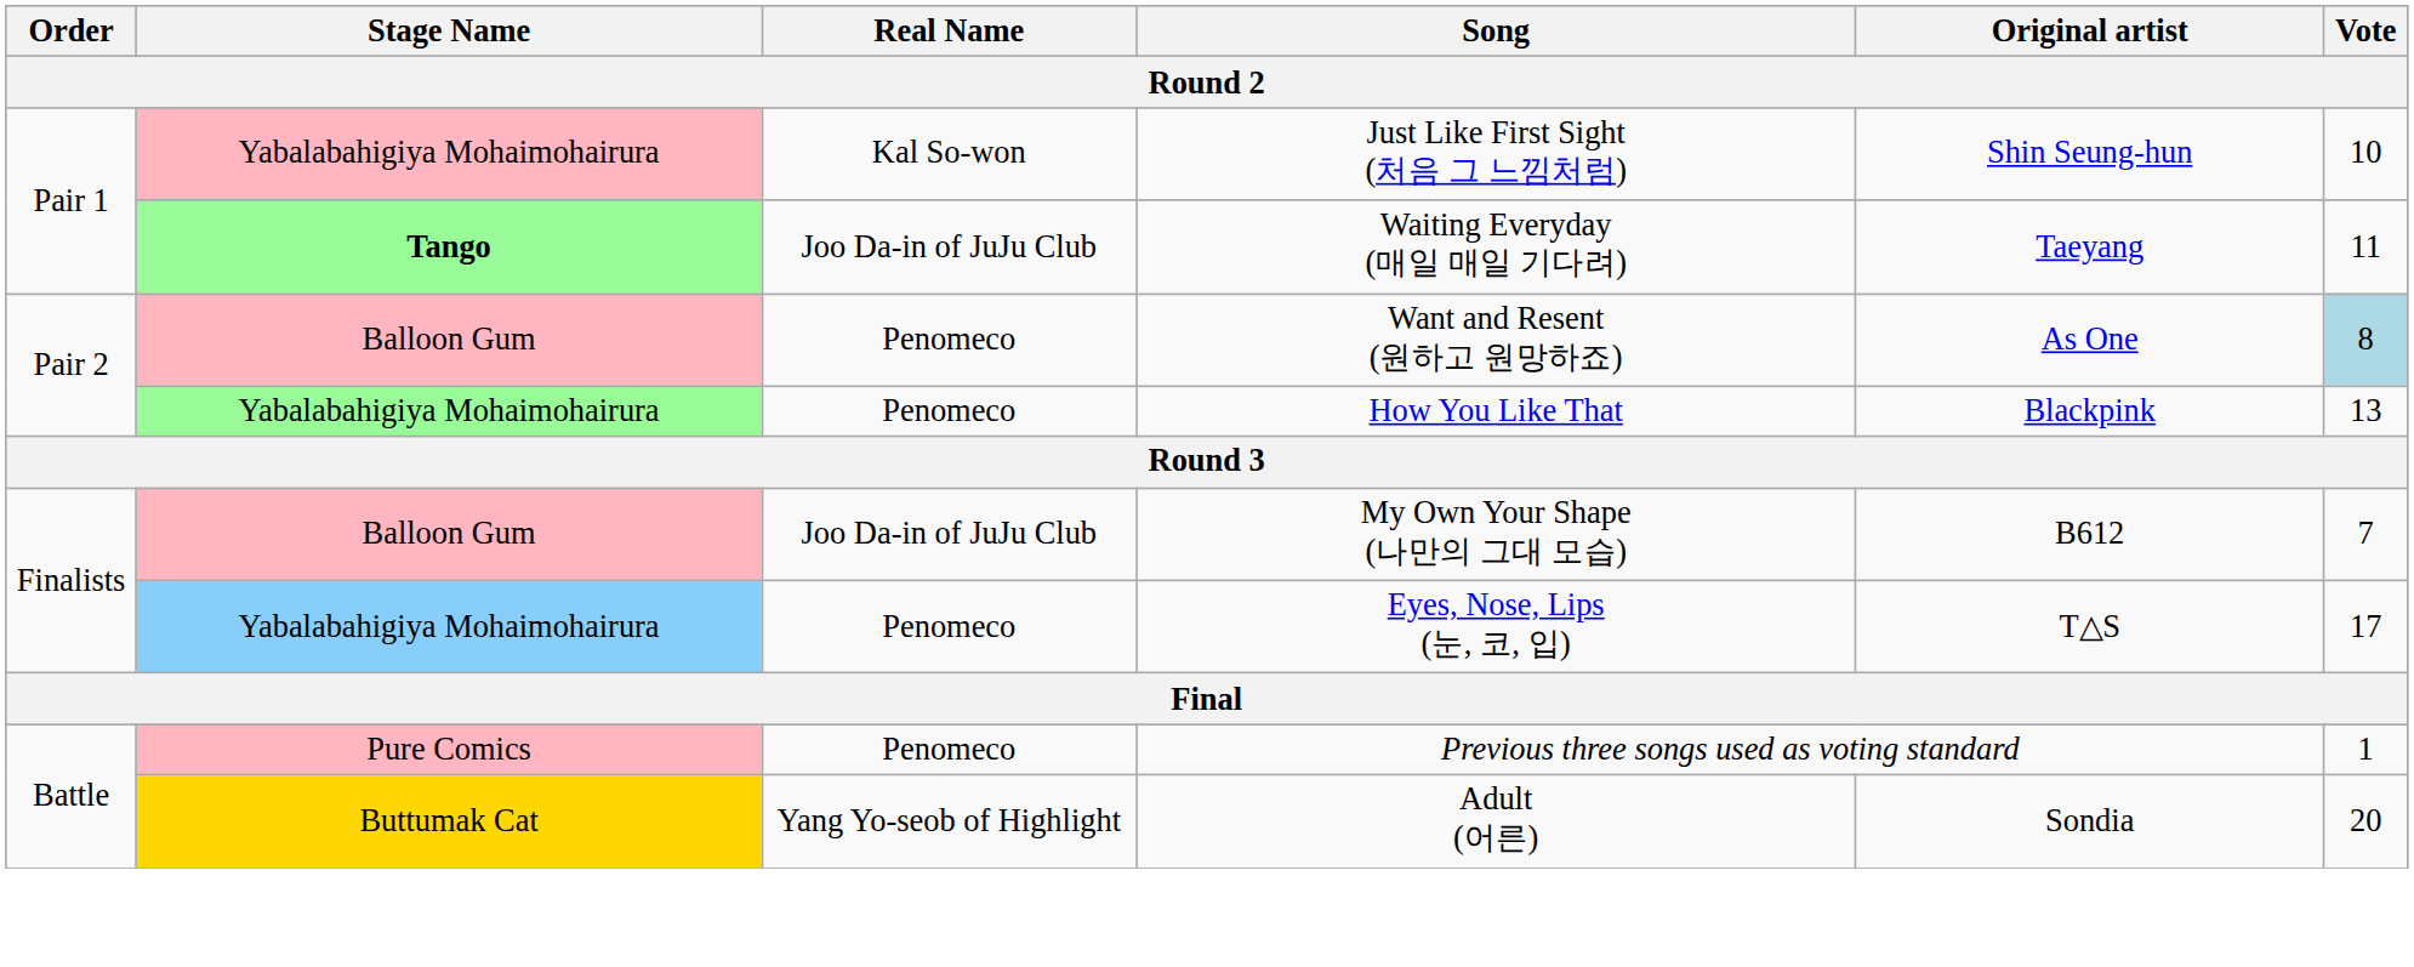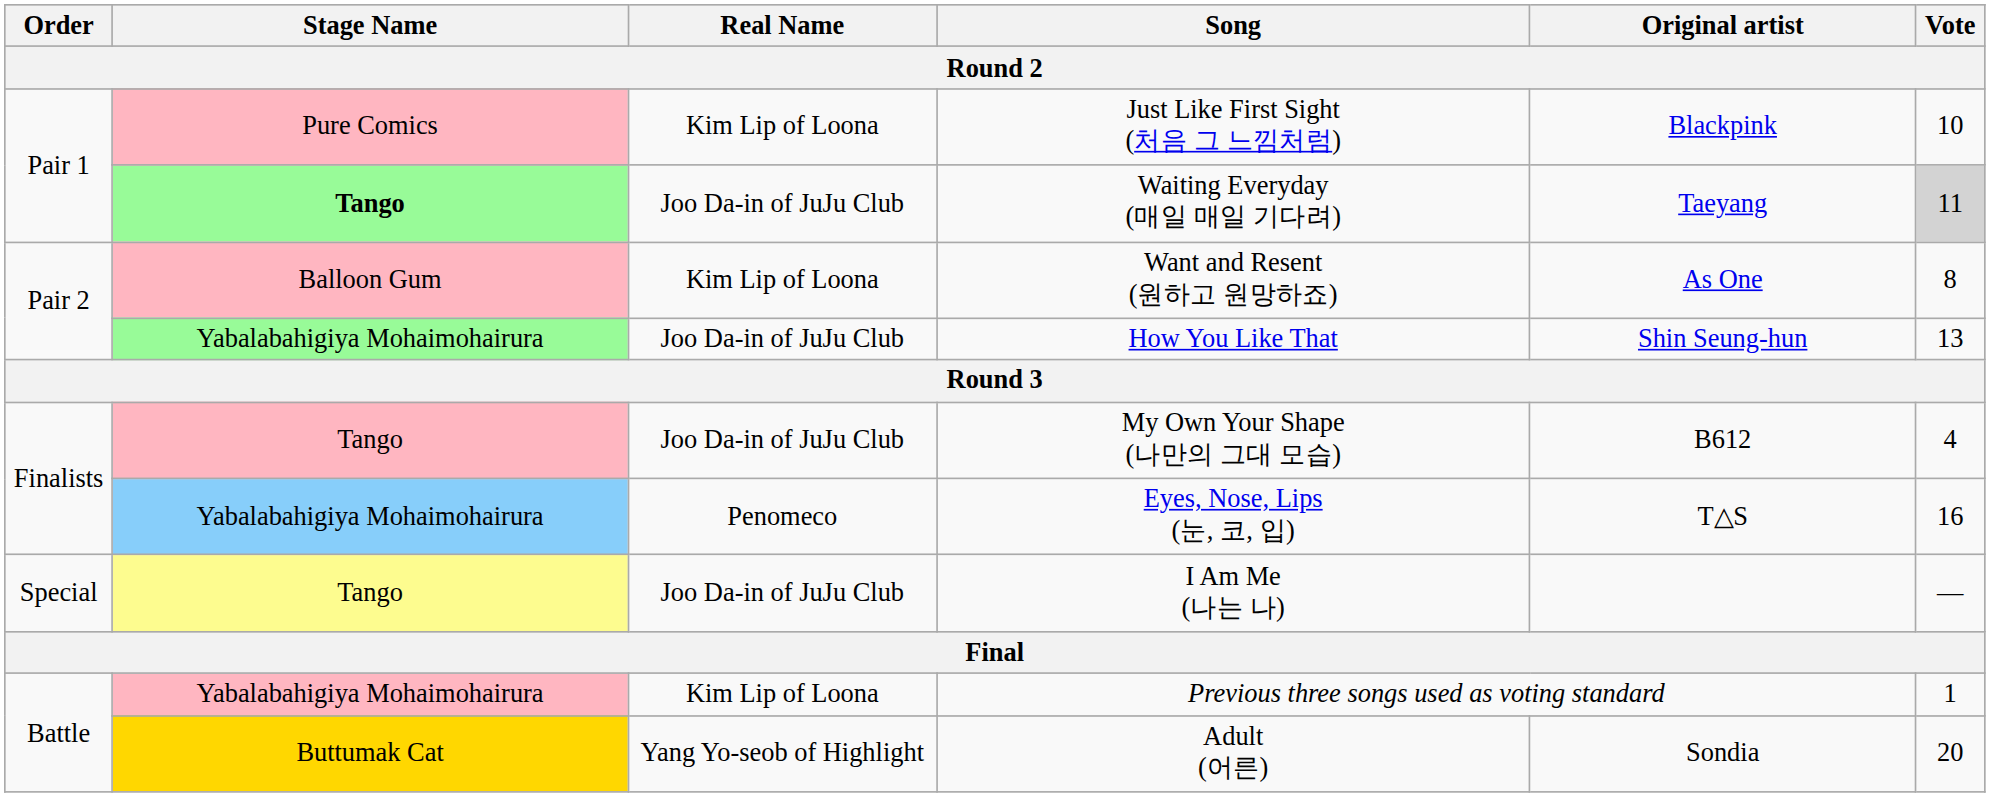Just Like First Sight (처음 그 느낌처럼) | Stage Name: Yabalabahigiya Mohaimohairura -> Pure Comics
Just Like First Sight (처음 그 느낌처럼) | Real Name: Kal So-won -> Kim Lip of Loona
Just Like First Sight (처음 그 느낌처럼) | Original artist: Shin Seung-hun -> Blackpink
Waiting Everyday (매일 매일 기다려) | Vote: no background -> lightgrey background
Want and Resent (원하고 원망하죠) | Real Name: Penomeco -> Kim Lip of Loona
Want and Resent (원하고 원망하죠) | Vote: lightblue background -> no background
How You Like That | Real Name: Penomeco -> Joo Da-in of JuJu Club
How You Like That | Original artist: Blackpink -> Shin Seung-hun
My Own Your Shape (나만의 그대 모습) | Stage Name: Balloon Gum -> Tango
My Own Your Shape (나만의 그대 모습) | Vote: 7 -> 4
Eyes, Nose, Lips (눈, 코, 입) | Vote: 17 -> 16
+ row: Special | Tango | Joo Da-in of JuJu Club | I Am Me (나는 나) | —
Previous three songs used as voting standard | Stage Name: Pure Comics -> Yabalabahigiya Mohaimohairura
Previous three songs used as voting standard | Real Name: Penomeco -> Kim Lip of Loona
